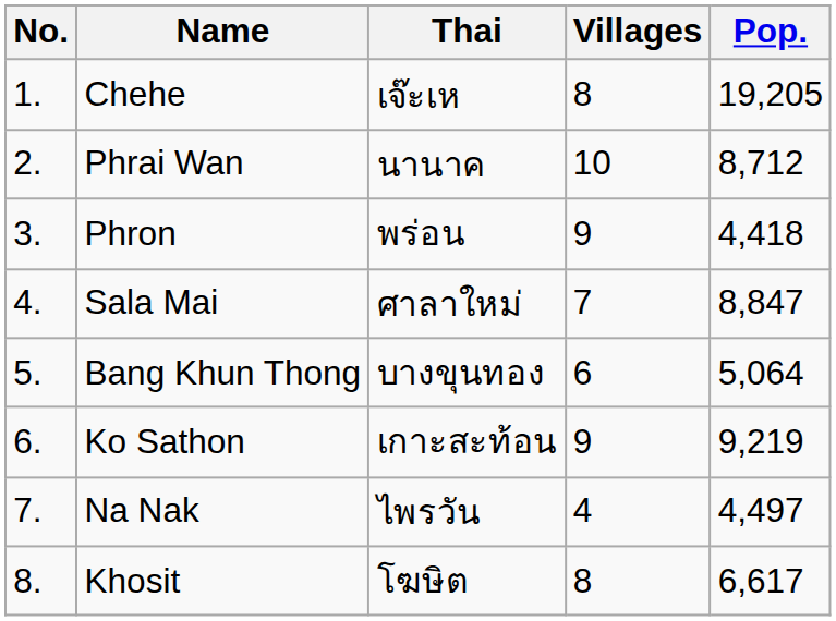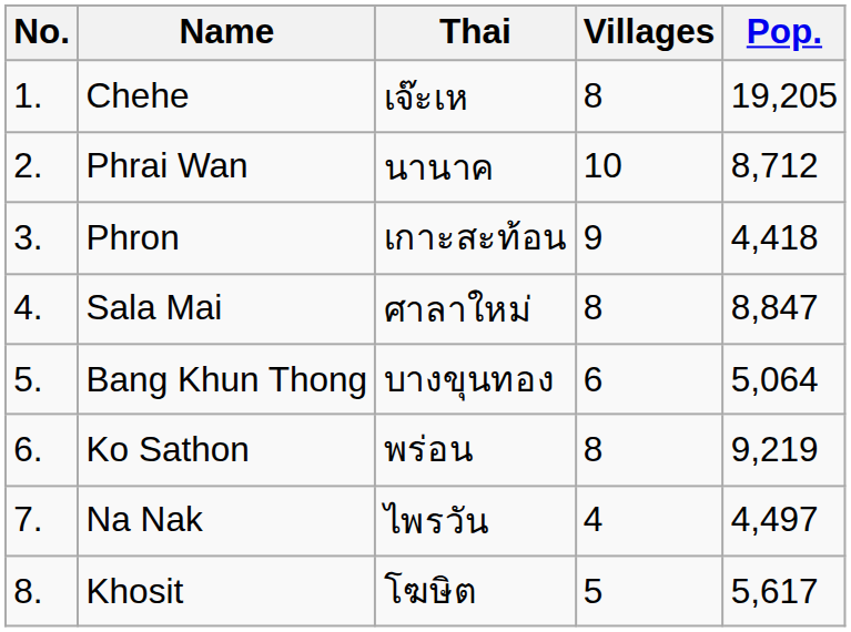Phron | Thai: พร่อน -> เกาะสะท้อน
Sala Mai | Villages: 7 -> 8
Ko Sathon | Thai: เกาะสะท้อน -> พร่อน
Ko Sathon | Villages: 9 -> 8
Khosit | Villages: 8 -> 5
Khosit | Pop.: 6,617 -> 5,617
